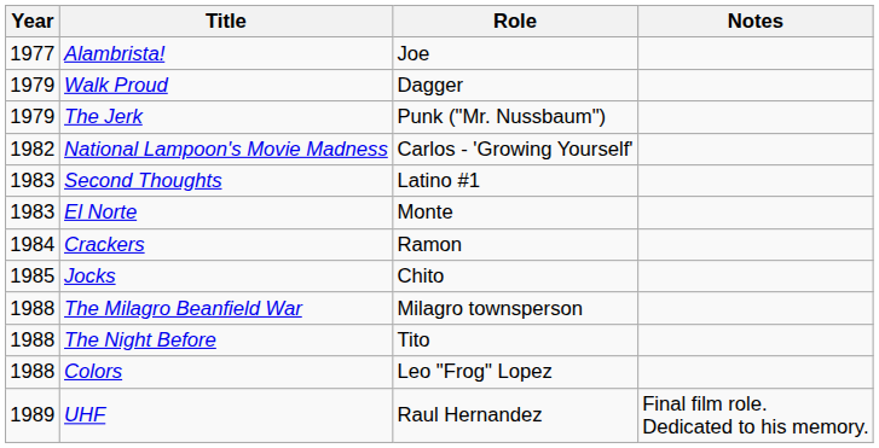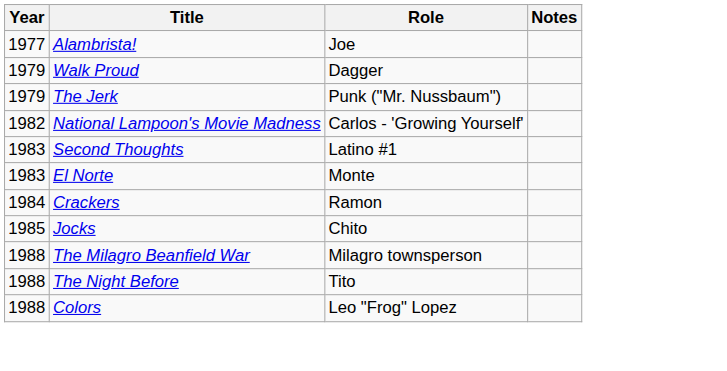- row: 1989 | UHF | Raul Hernandez | Final film role. Dedicated to his memory.
